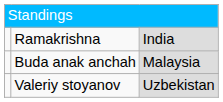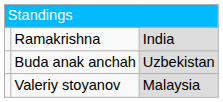Buda anak anchah | column 3: Malaysia -> Uzbekistan
Valeriy stoyanov | column 3: Uzbekistan -> Malaysia
